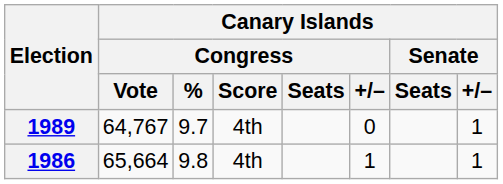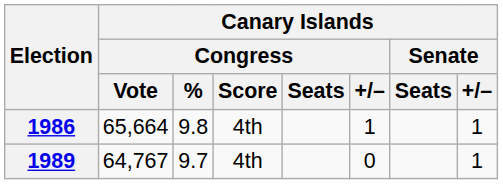rows swapped: 1986 <-> 1989
